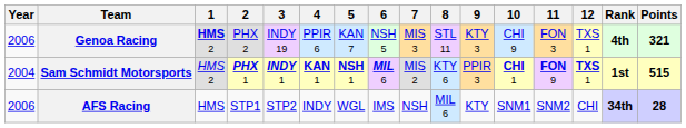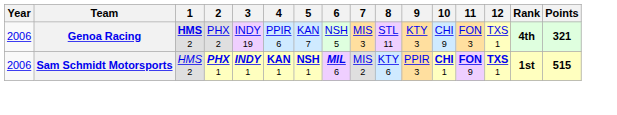Sam Schmidt Motorsports | Year: 2004 -> 2006
- row: 2006 | AFS Racing | HMS | STP1 | STP2 | INDY | WGL | IMS | NSH | MIL 6 | KTY | SNM1 | SNM2 | CHI | 34th | 28
